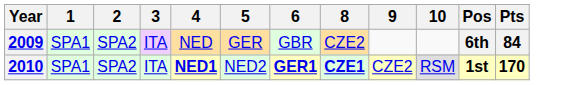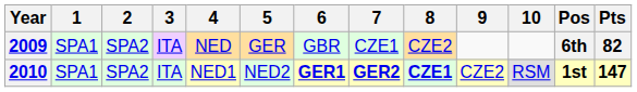+ column: 7 | CZE1 | GER2
2009 | Pts: 84 -> 82
2010 | 4: bold -> normal
2010 | Pts: 170 -> 147
